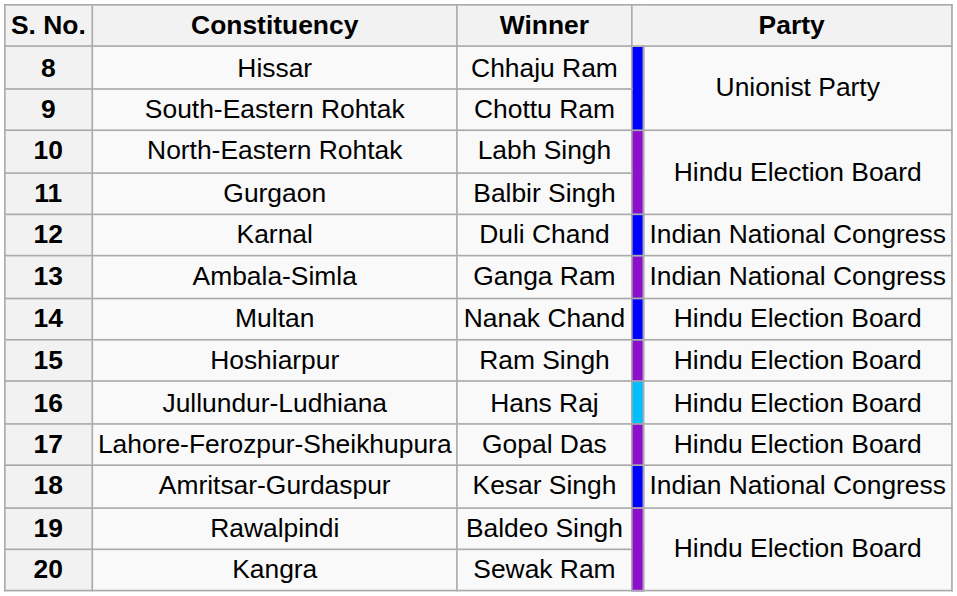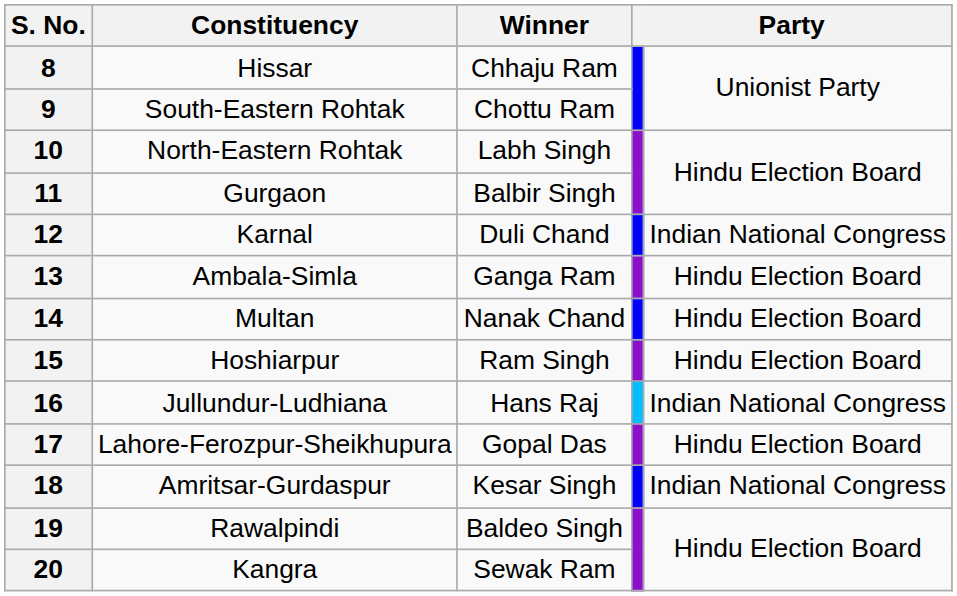13 | column 5: Indian National Congress -> Hindu Election Board
16 | column 5: Hindu Election Board -> Indian National Congress
